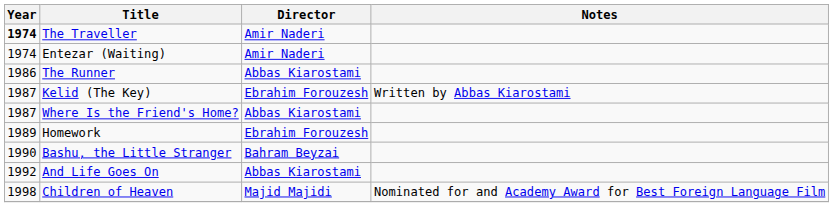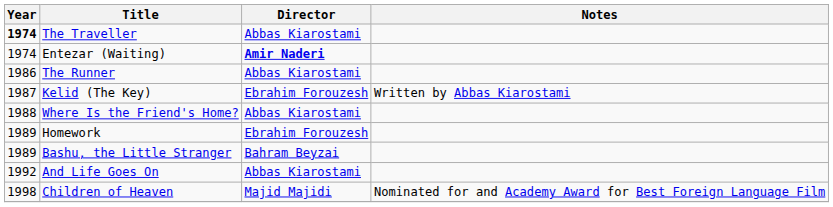The Traveller | Director: Amir Naderi -> Abbas Kiarostami
Entezar (Waiting) | Director: normal -> bold
Where Is the Friend's Home? | Year: 1987 -> 1988
Bashu, the Little Stranger | Year: 1990 -> 1989
